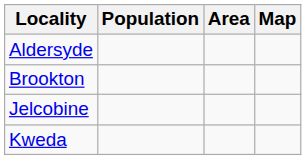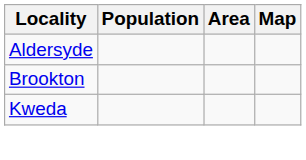- row: Jelcobine
